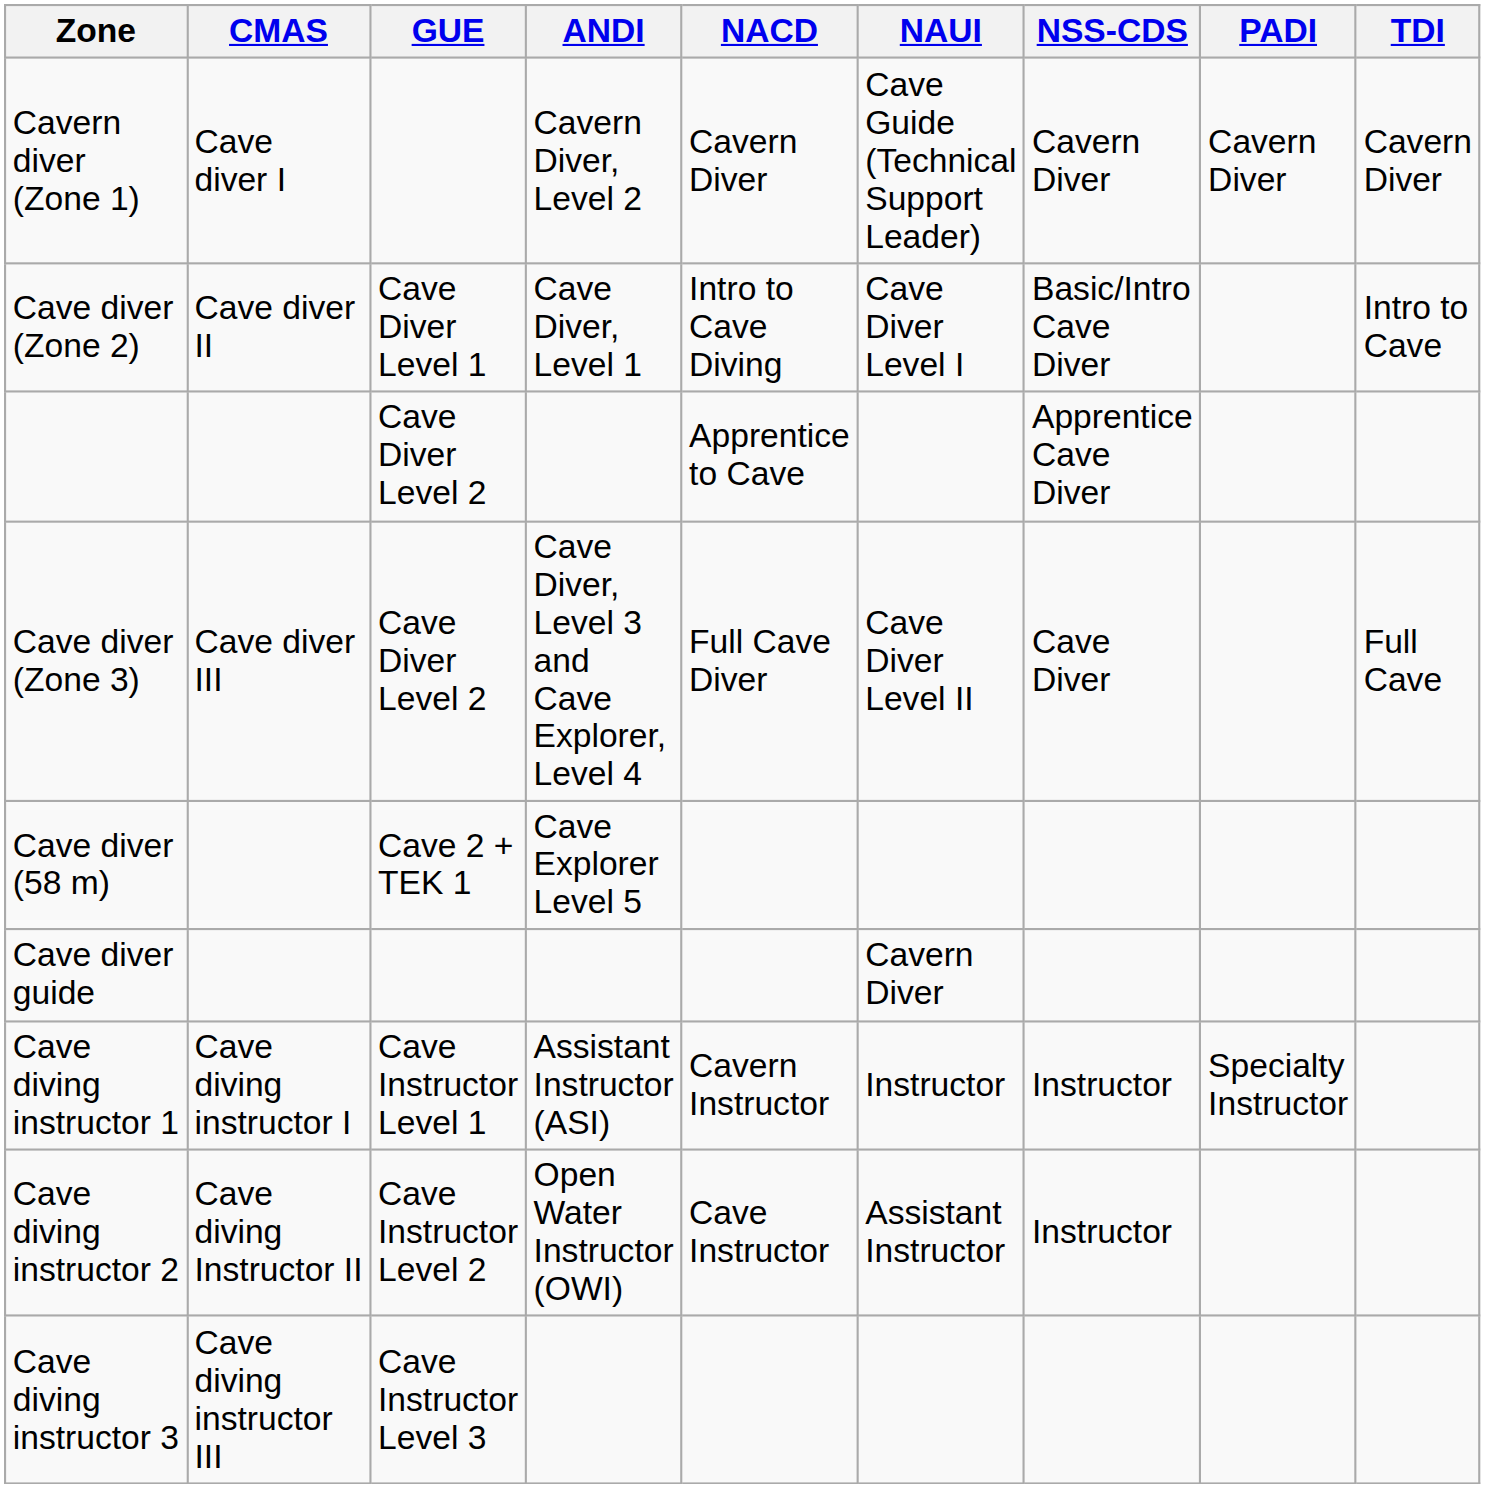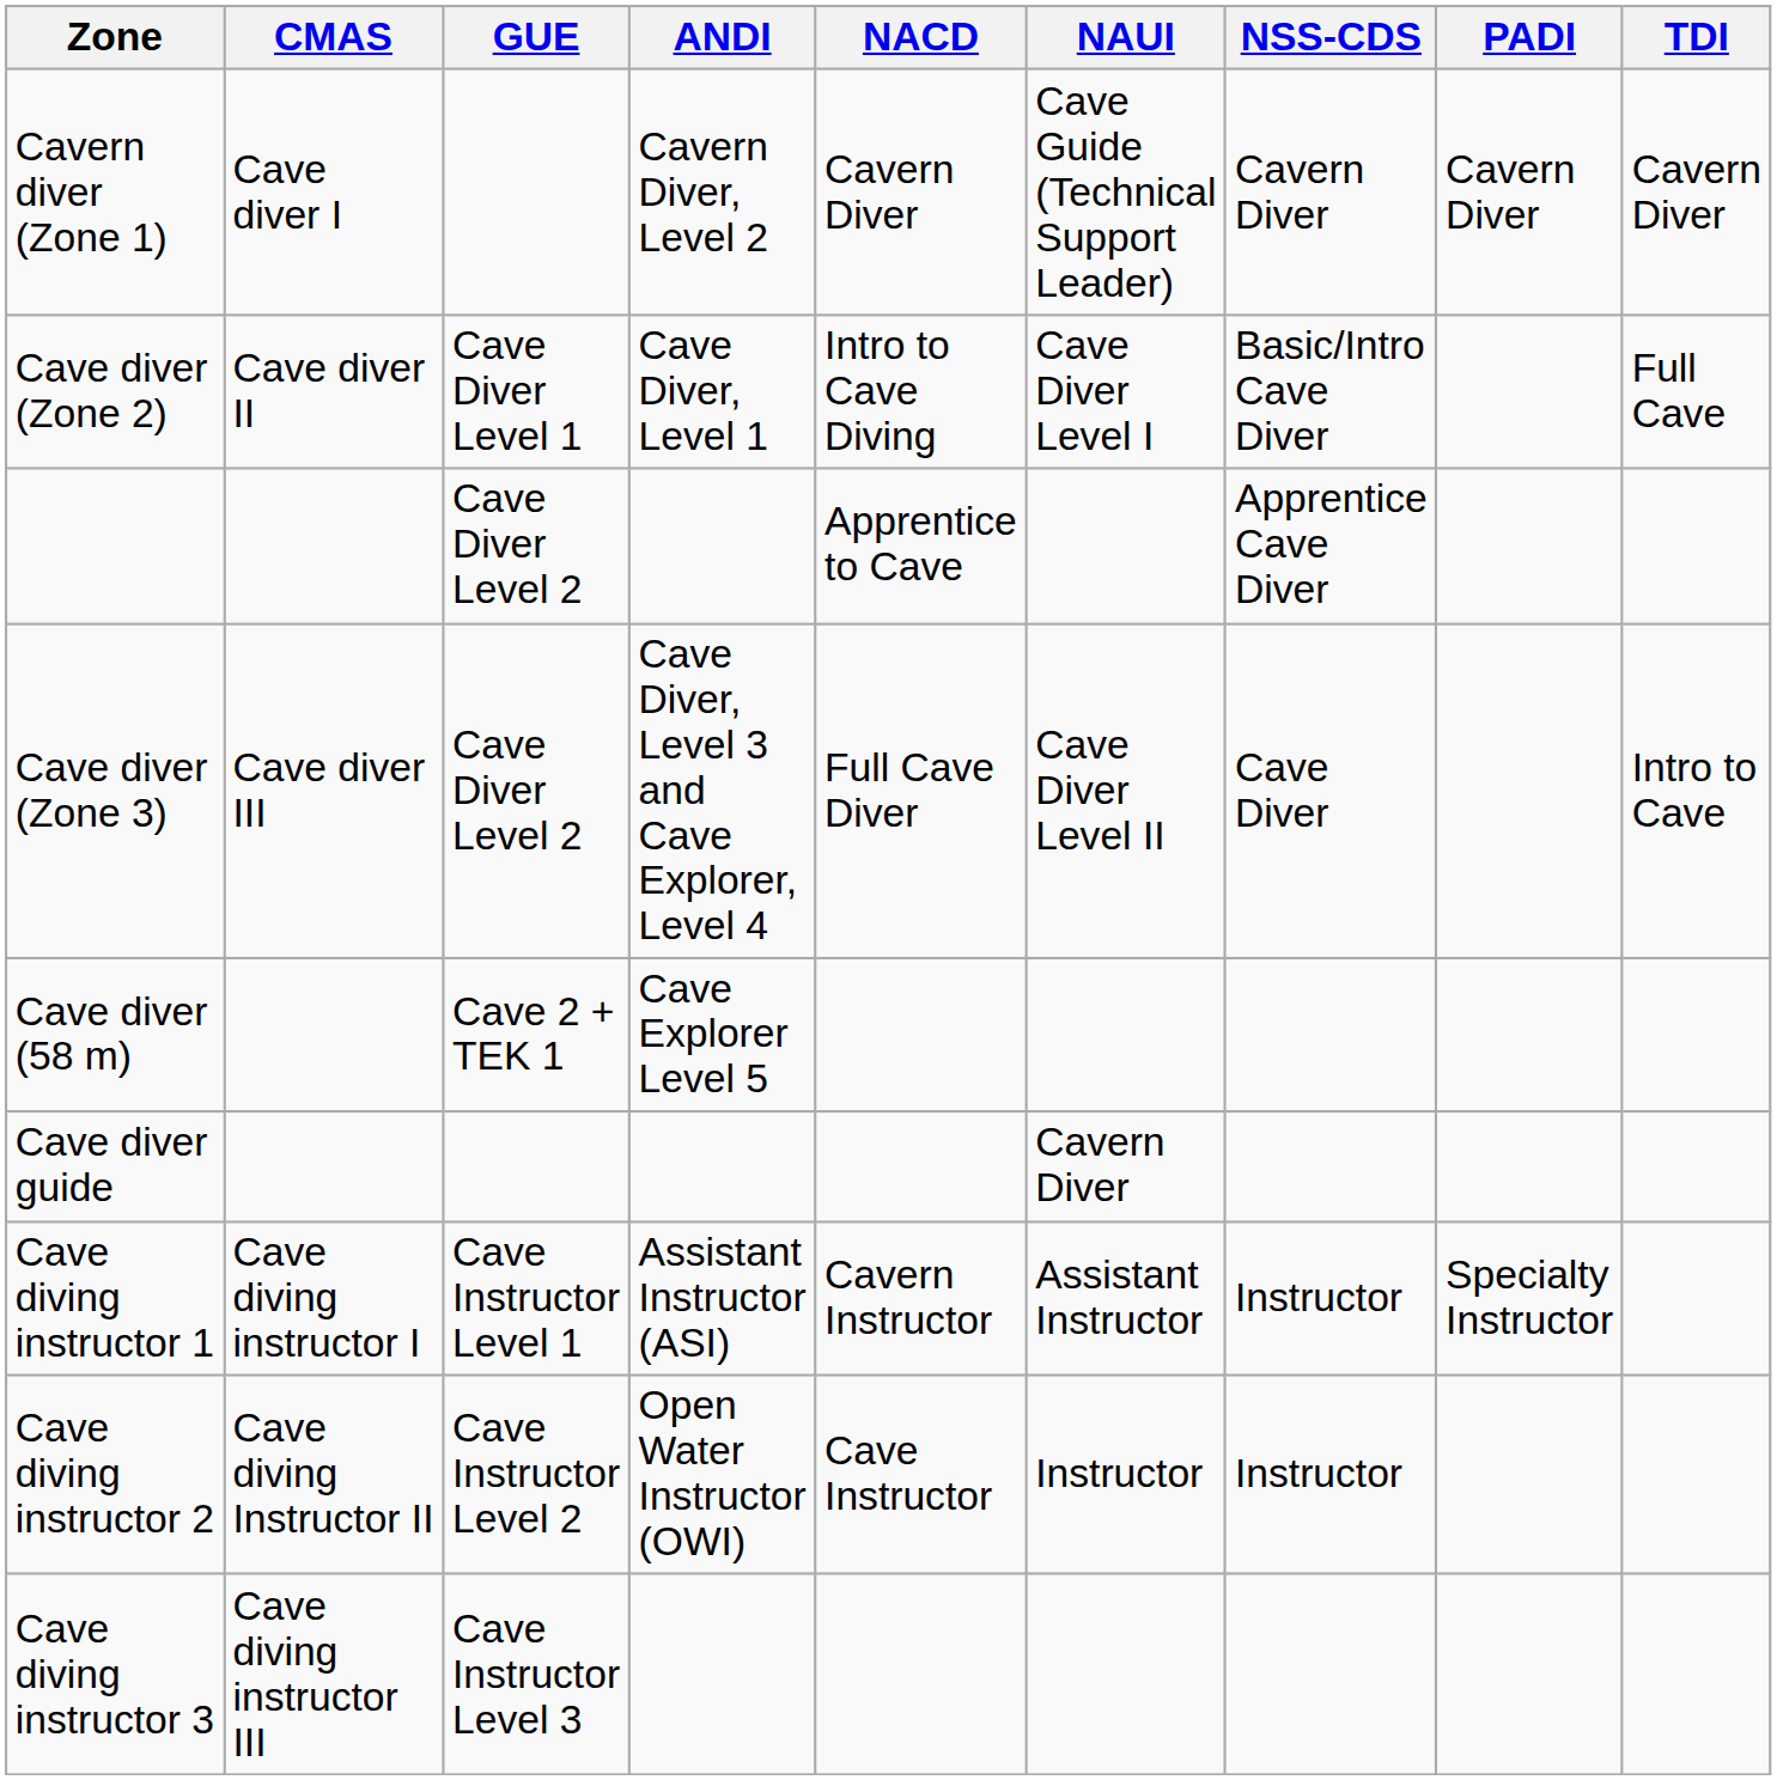Cave diver (Zone 2) | TDI: Intro to Cave -> Full Cave
Cave diver (Zone 3) | TDI: Full Cave -> Intro to Cave
Cave diving instructor 1 | NAUI: Instructor -> Assistant Instructor
Cave diving instructor 2 | NAUI: Assistant Instructor -> Instructor
